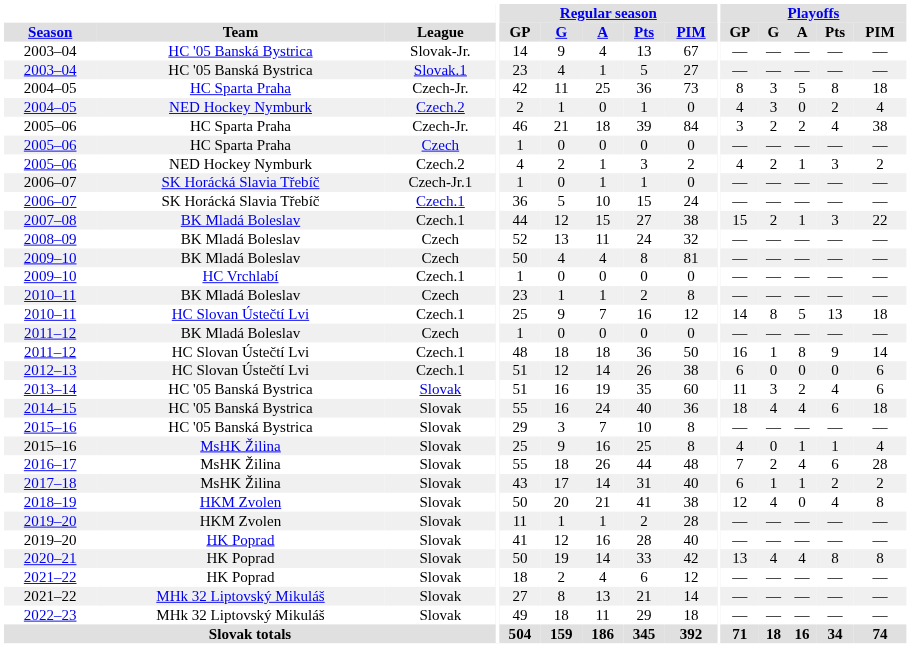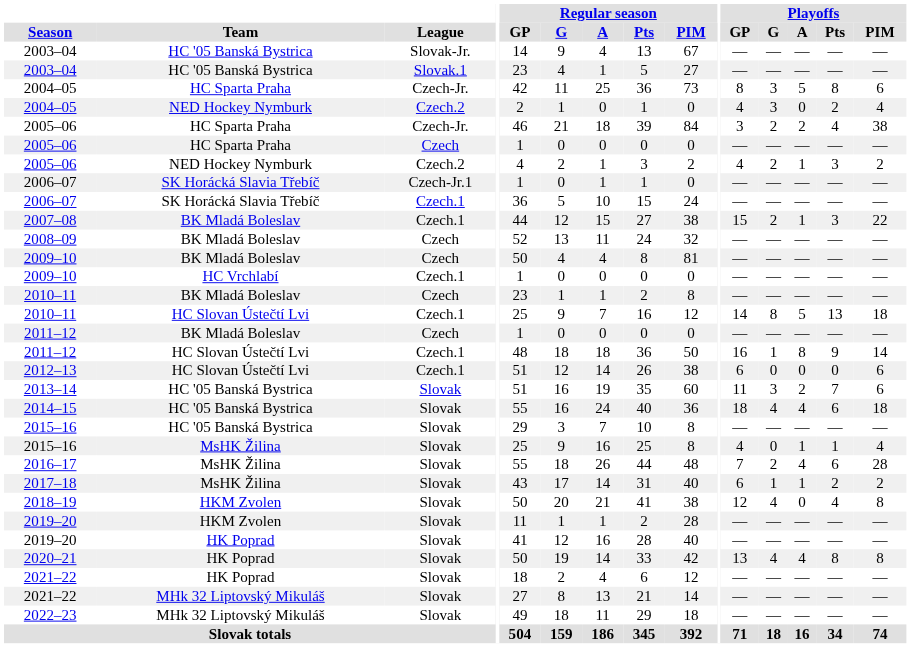2004–05 / HC Sparta Praha | Playoffs / PIM: 18 -> 6
2013–14 | Playoffs / Pts: 4 -> 7
